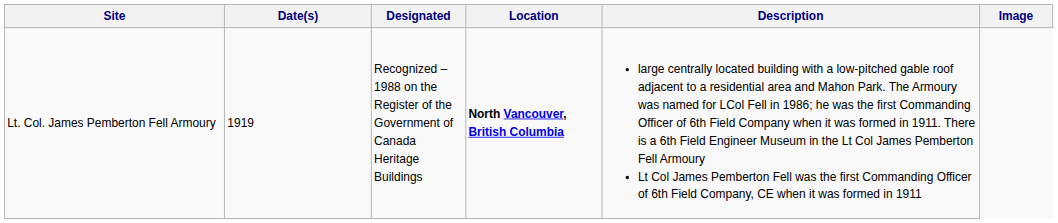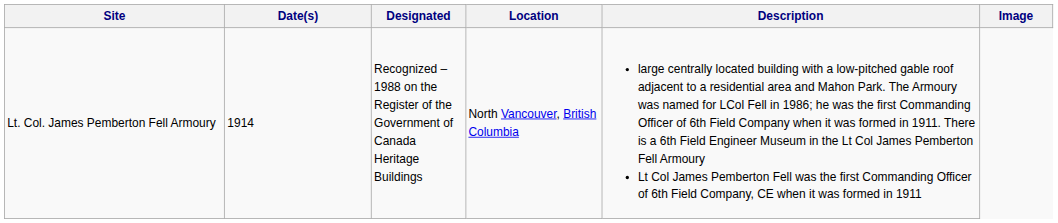Lt. Col. James Pemberton Fell Armoury | Date(s): 1919 -> 1914
Lt. Col. James Pemberton Fell Armoury | Location: bold -> normal
